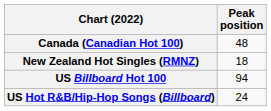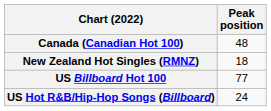US Billboard Hot 100 | Peak position: 94 -> 77
